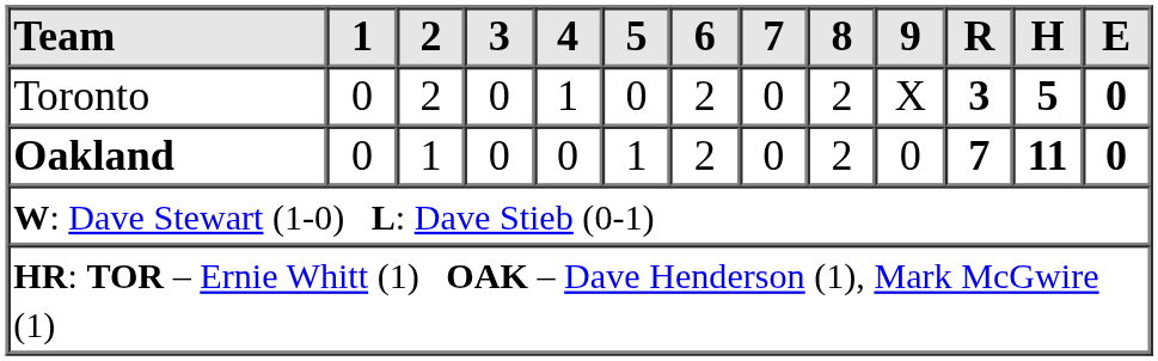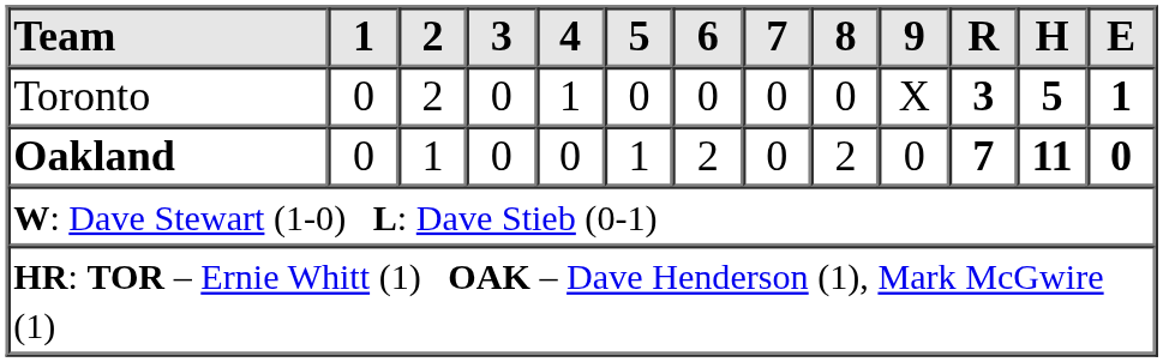Toronto | 6: 2 -> 0
Toronto | 8: 2 -> 0
Toronto | E: 0 -> 1
